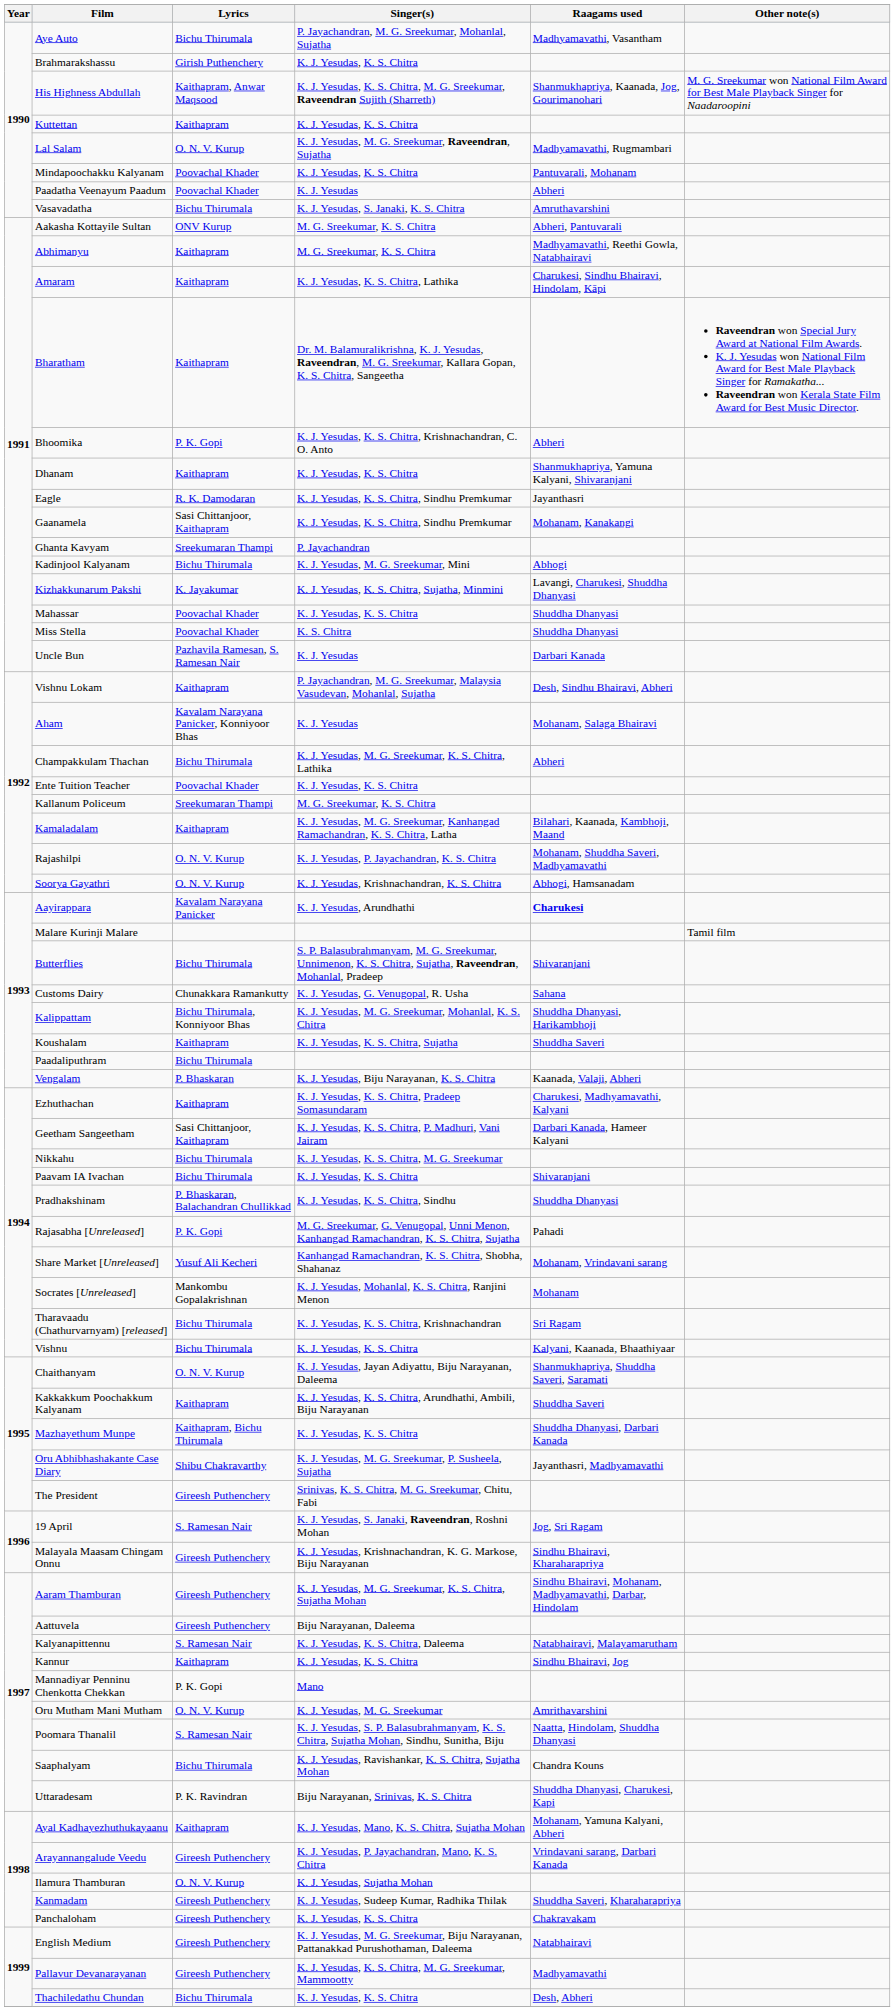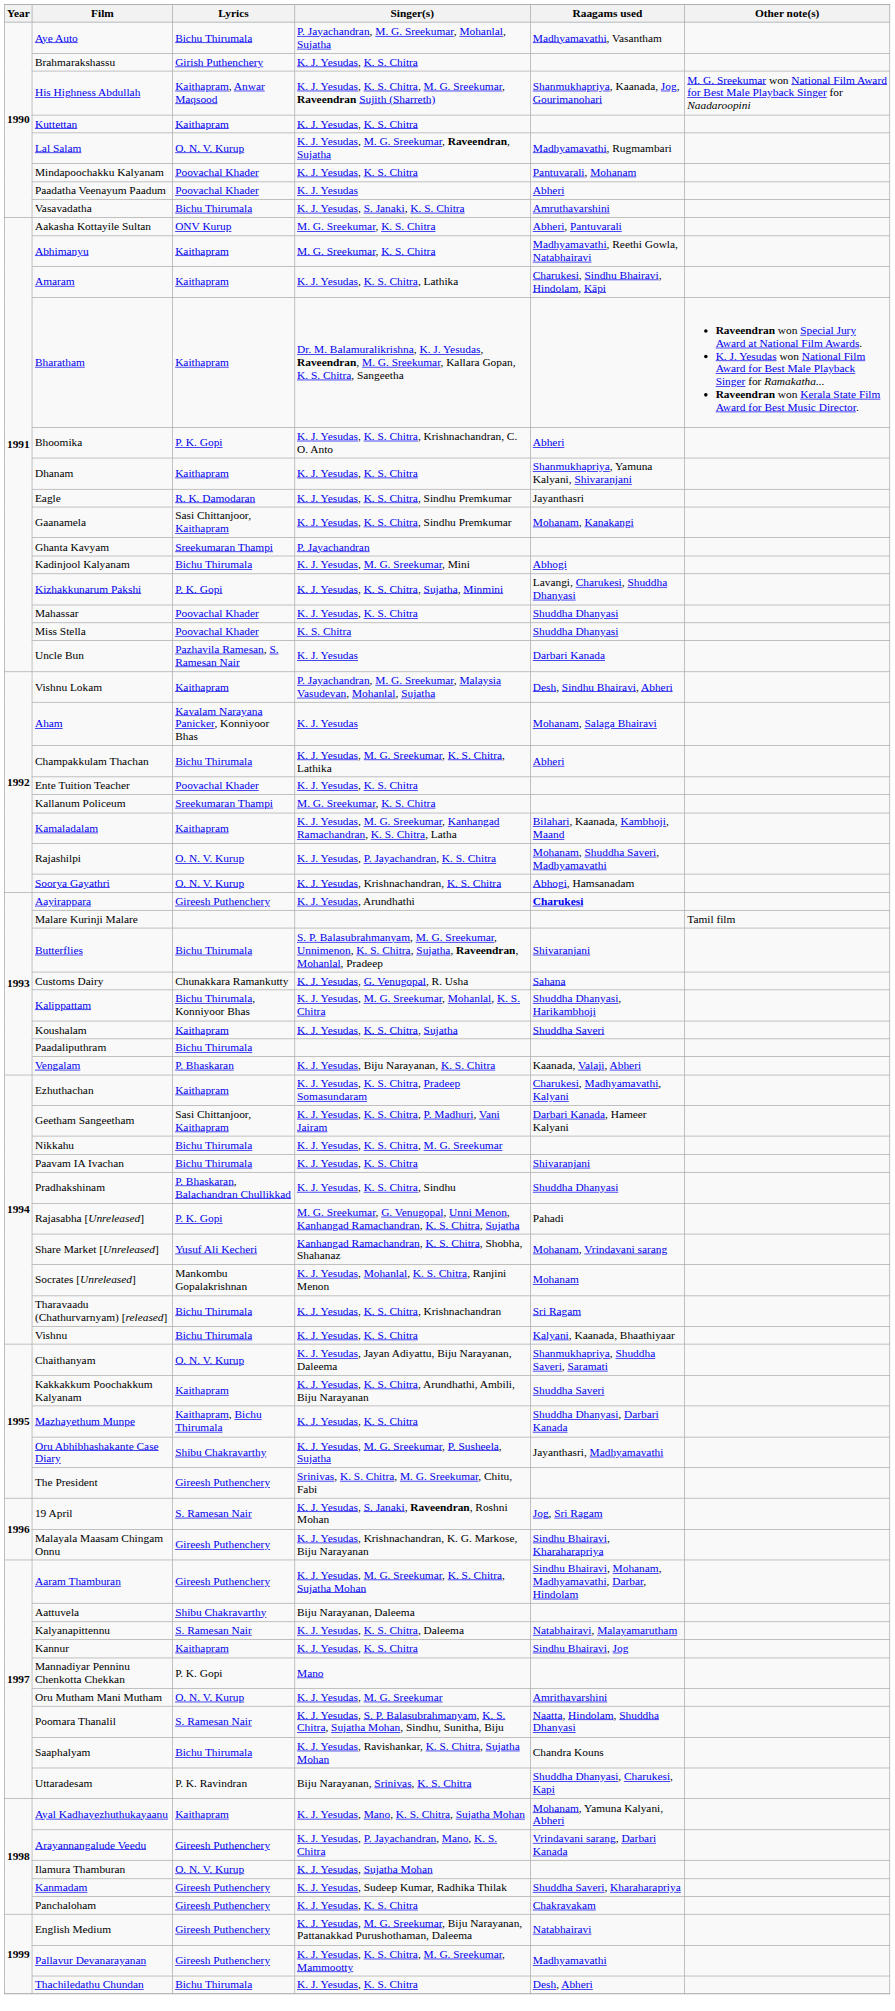Kizhakkunarum Pakshi | Lyrics: K. Jayakumar -> P. K. Gopi
Aayirappara | Lyrics: Kavalam Narayana Panicker -> Gireesh Puthenchery
Aattuvela | Lyrics: Gireesh Puthenchery -> Shibu Chakravarthy
